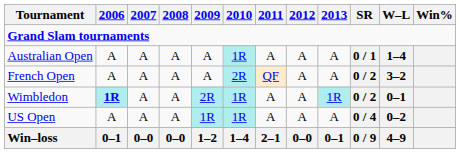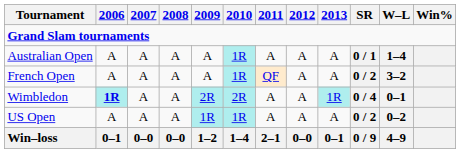French Open | 2010: 2R -> 1R
Wimbledon | 2010: 1R -> 2R
Wimbledon | SR: 0 / 2 -> 0 / 4
US Open | SR: 0 / 4 -> 0 / 2
